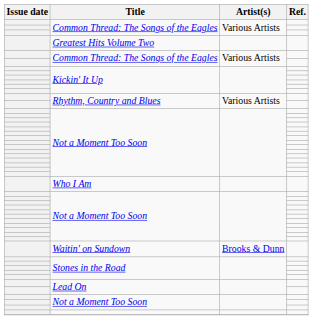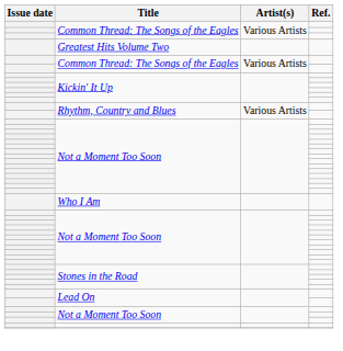- row: Waitin' on Sundown | Brooks & Dunn
